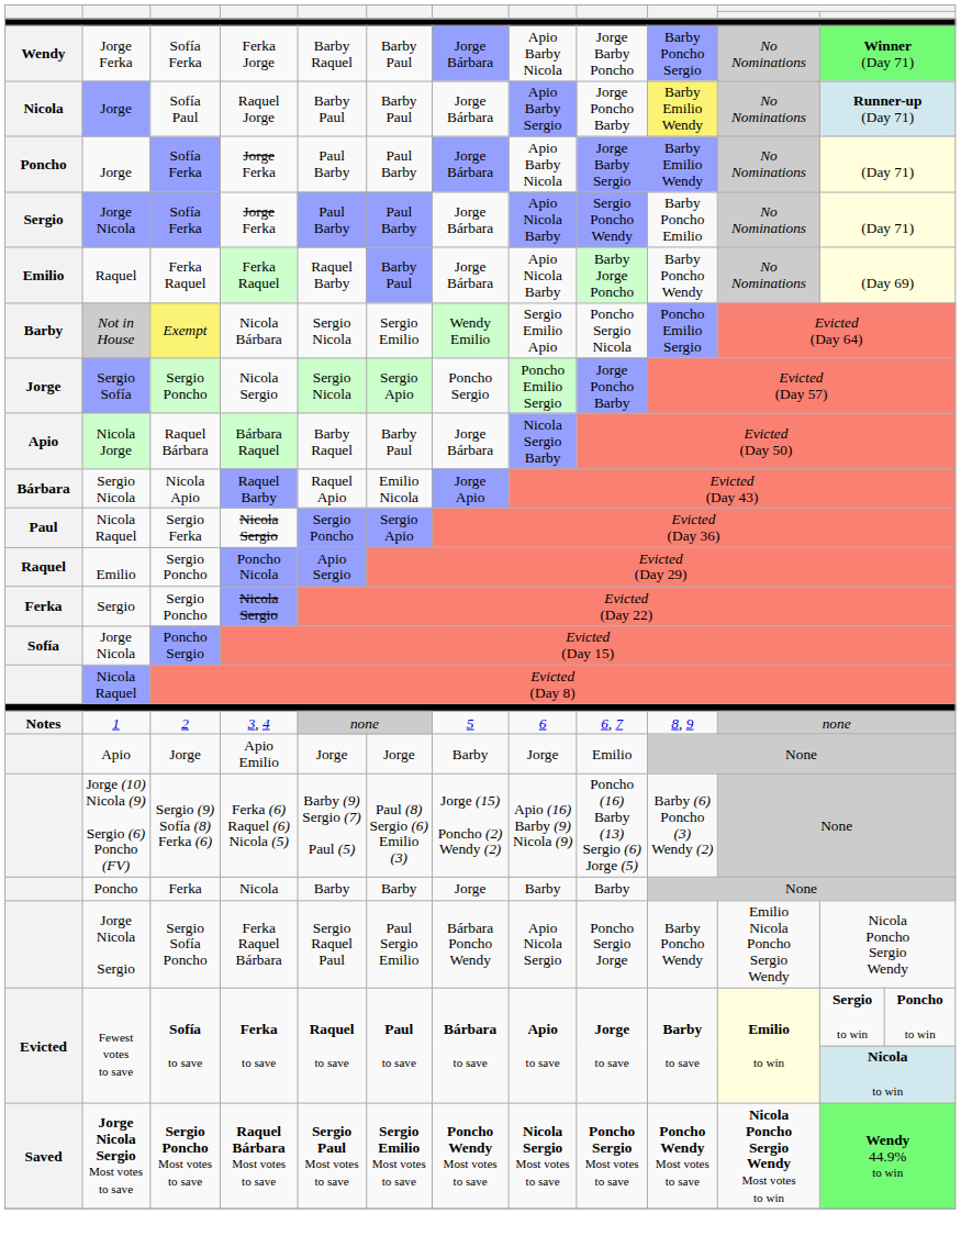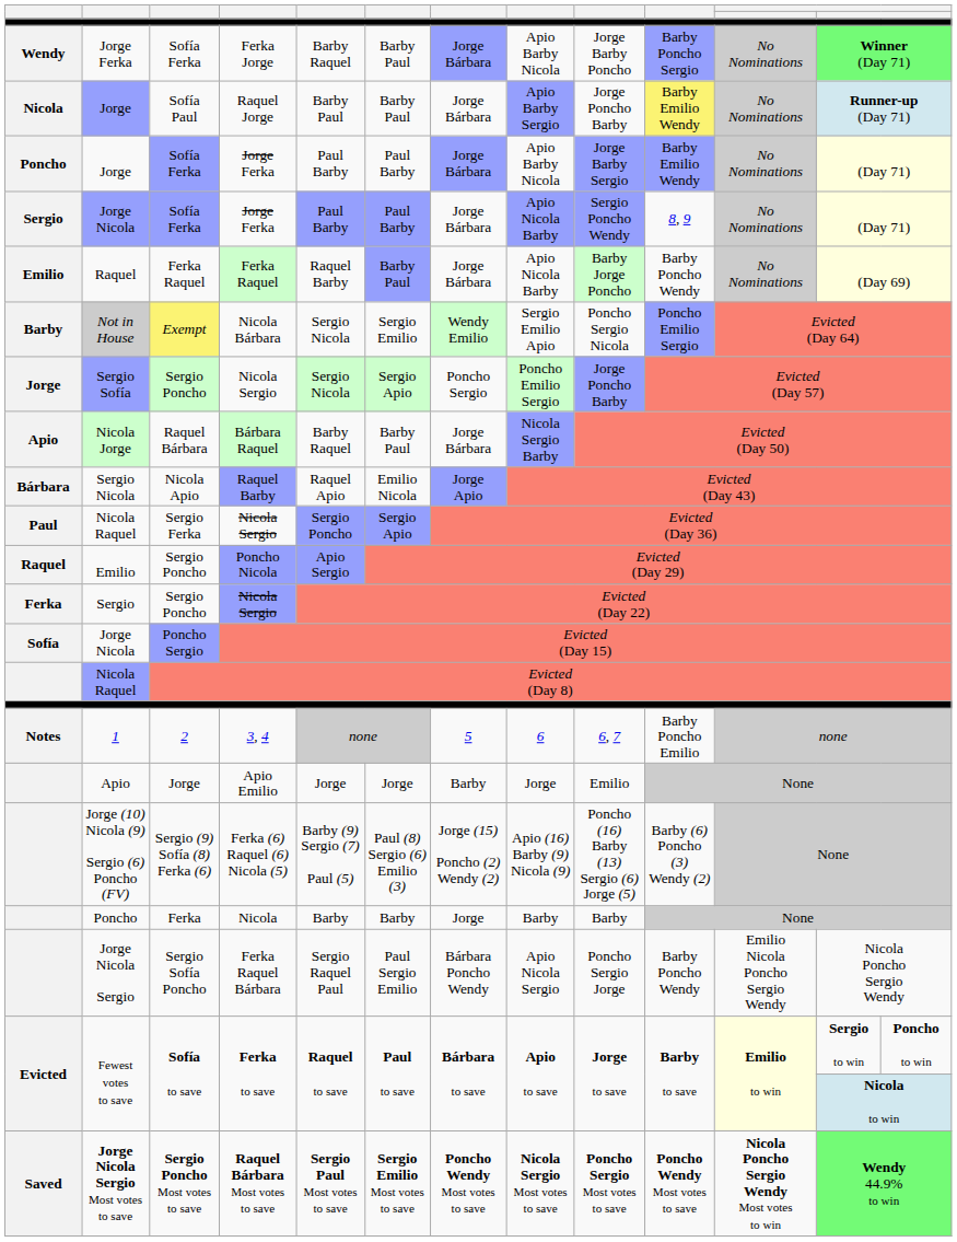Jorge Nicola / Jorge Ferka | column 10: Barby Poncho Emilio -> 8, 9
1 | column 10: 8, 9 -> Barby Poncho Emilio
